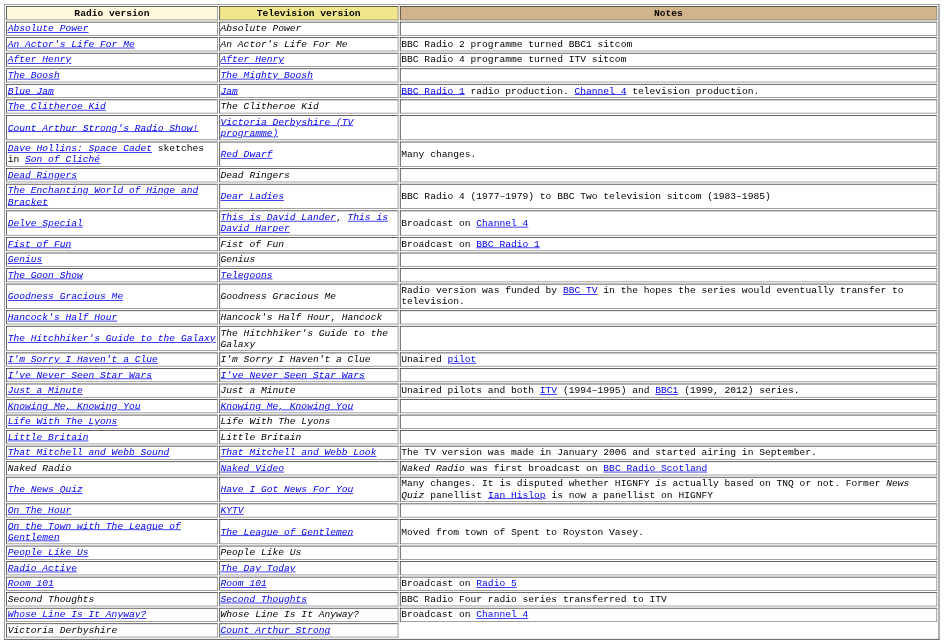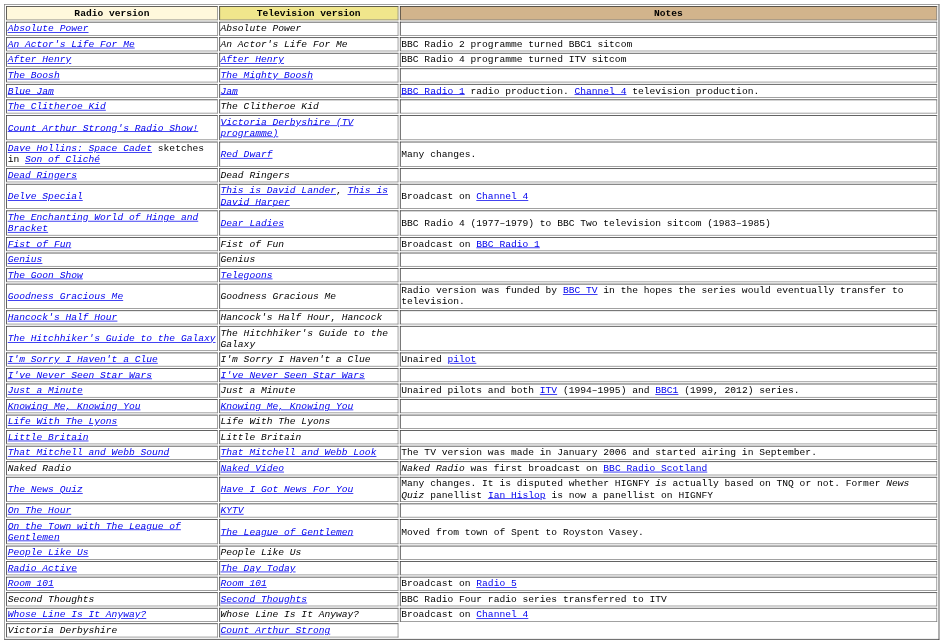rows swapped: The Enchanting World of Hinge and Bracket <-> Delve Special
